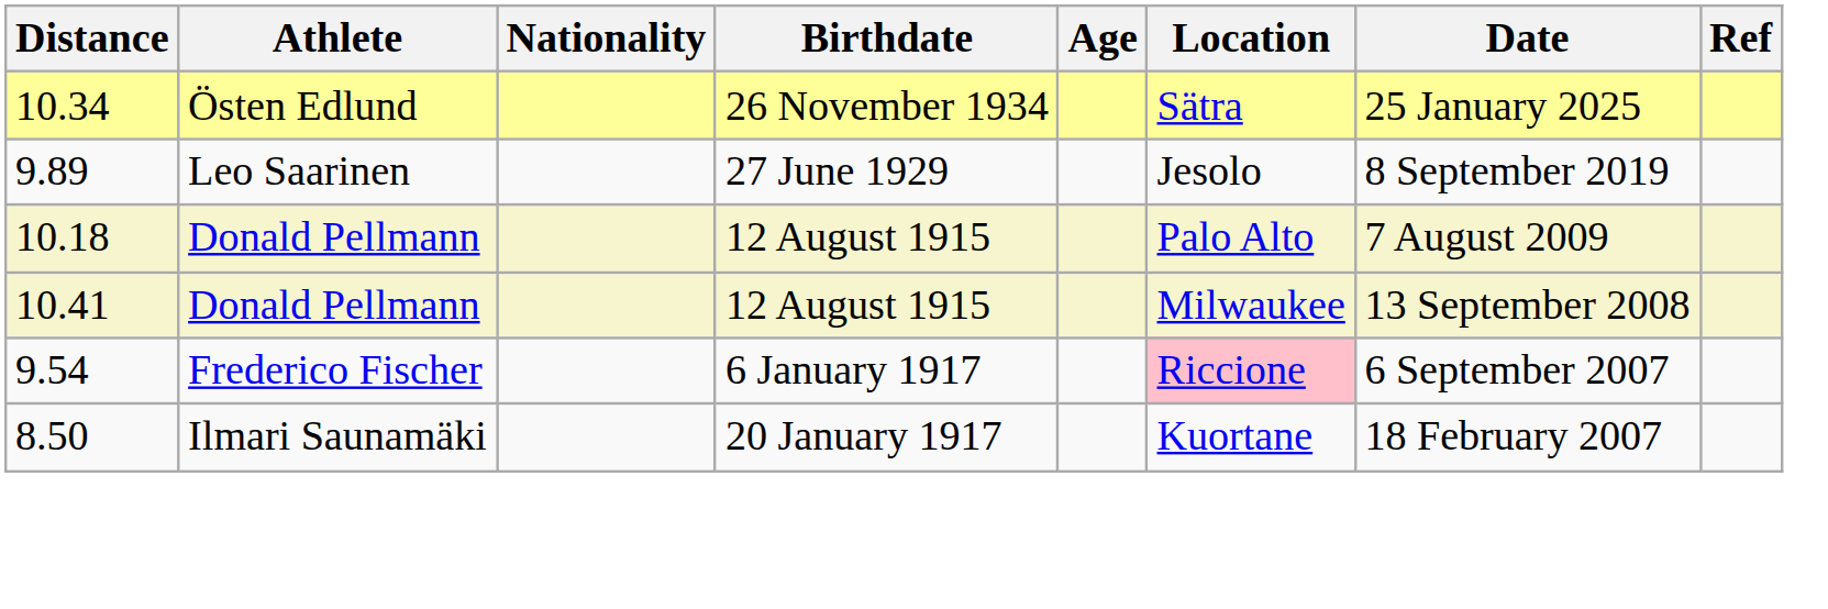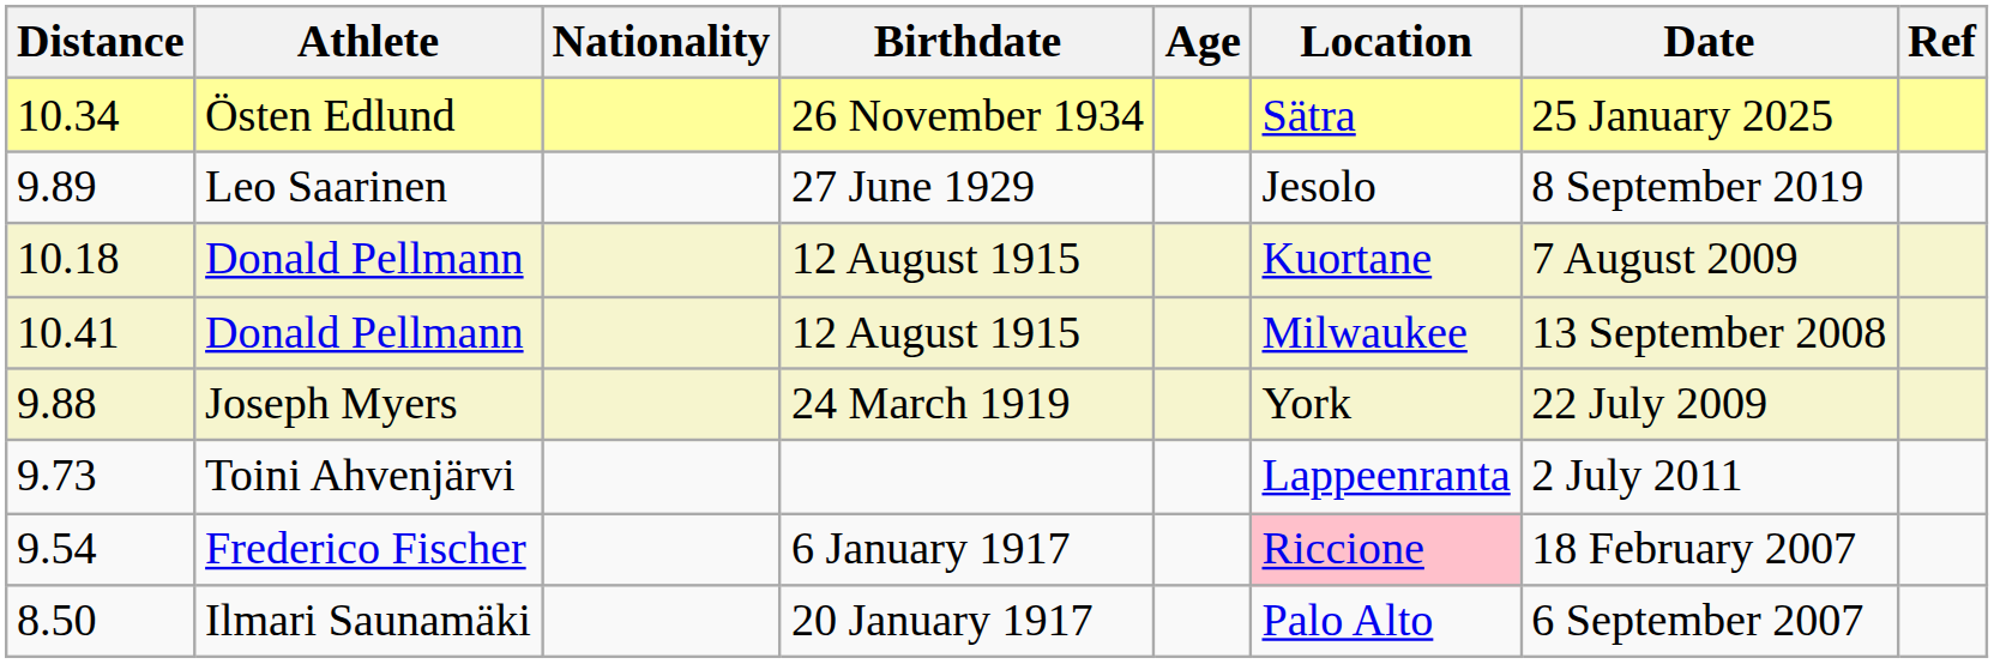10.18 | Location: Palo Alto -> Kuortane
+ row: 9.88 | Joseph Myers | 24 March 1919 | York | 22 July 2009
+ row: 9.73 | Toini Ahvenjärvi | Lappeenranta | 2 July 2011
9.54 | Date: 6 September 2007 -> 18 February 2007
8.50 | Location: Kuortane -> Palo Alto
8.50 | Date: 18 February 2007 -> 6 September 2007
